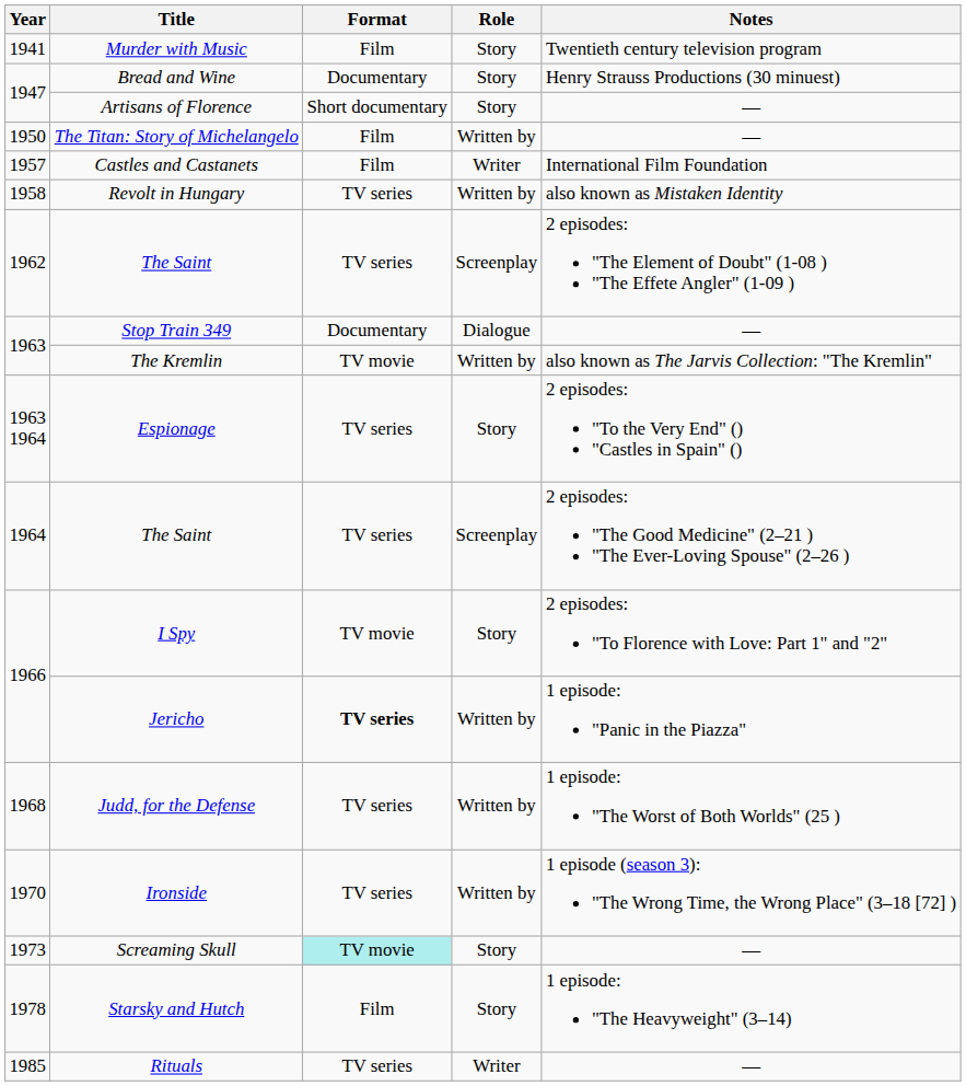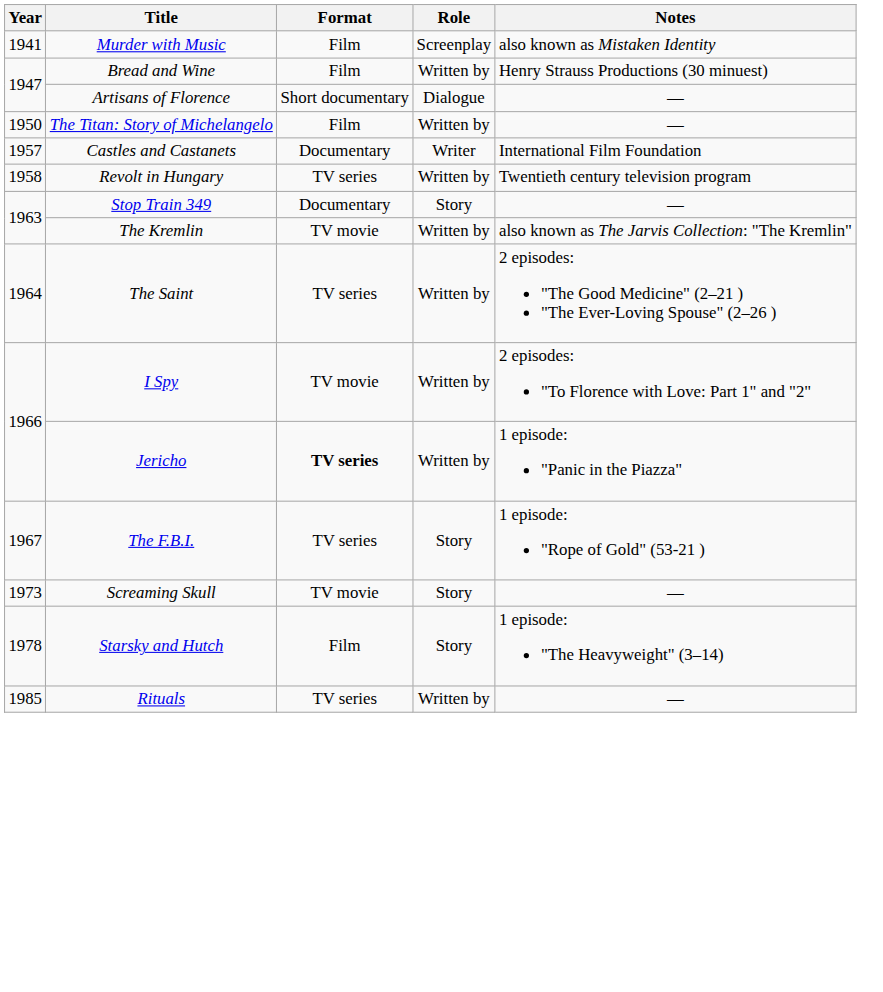Murder with Music | Role: Story -> Screenplay
Murder with Music | Notes: Twentieth century television program -> also known as Mistaken Identity
Bread and Wine | Format: Documentary -> Film
Bread and Wine | Role: Story -> Written by
Artisans of Florence | Role: Story -> Dialogue
Castles and Castanets | Format: Film -> Documentary
Revolt in Hungary | Notes: also known as Mistaken Identity -> Twentieth century television program
- row: 1962 | The Saint | TV series | Screenplay | 2 episodes: "The Element of Doubt" (1-08 ) "The Effete Angler" (1-09 )
Stop Train 349 | Role: Dialogue -> Story
- row: 1963 1964 | Espionage | TV series | Story | 2 episodes: "To the Very End" () "Castles in Spain" ()
1964 / The Saint | Role: Screenplay -> Written by
I Spy | Role: Story -> Written by
+ row: 1967 | The F.B.I. | TV series | Story | 1 episode: "Rope of Gold" (53-21 )
- row: 1968 | Judd, for the Defense | TV series | Written by | 1 episode: "The Worst of Both Worlds" (25 )
- row: 1970 | Ironside | TV series | Written by | 1 episode (season 3): "The Wrong Time, the Wrong Place" (3–18 [72] )
Screaming Skull | Format: paleturquoise background -> no background
Rituals | Role: Writer -> Written by
